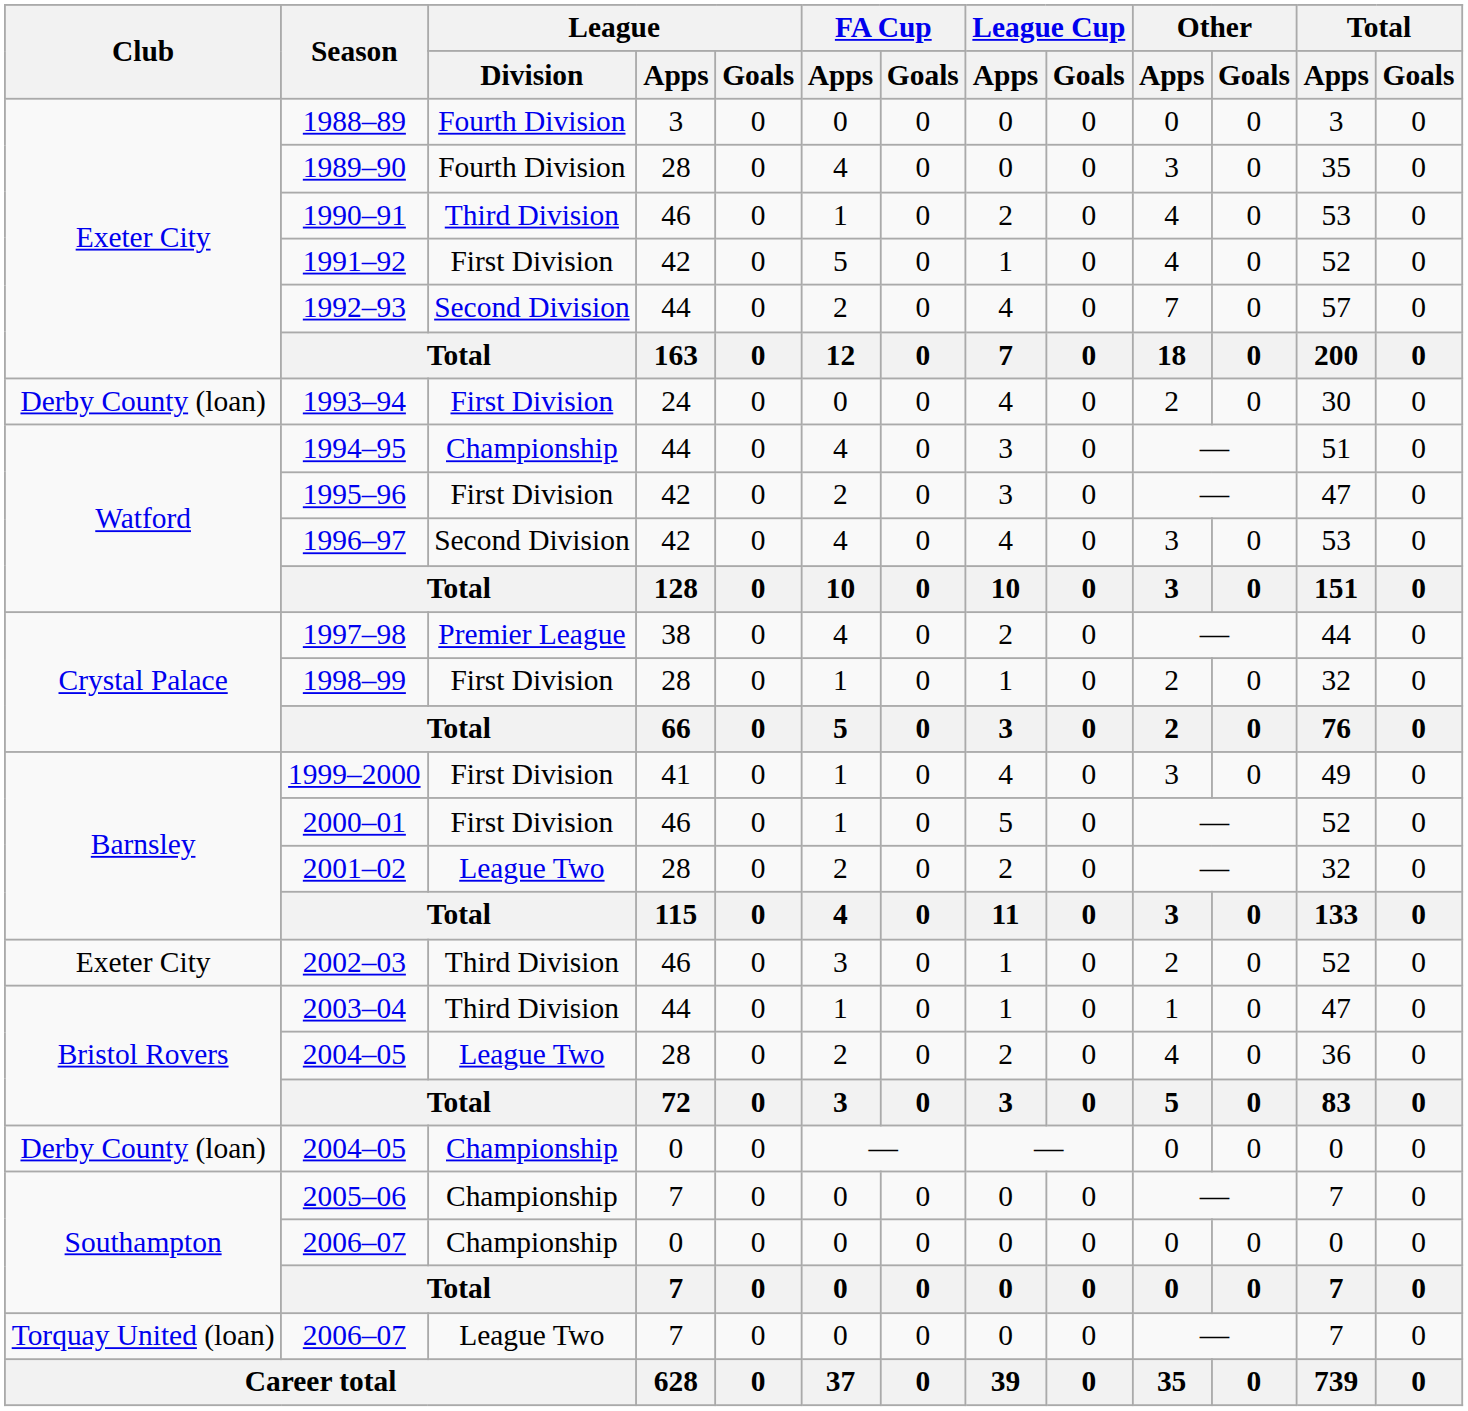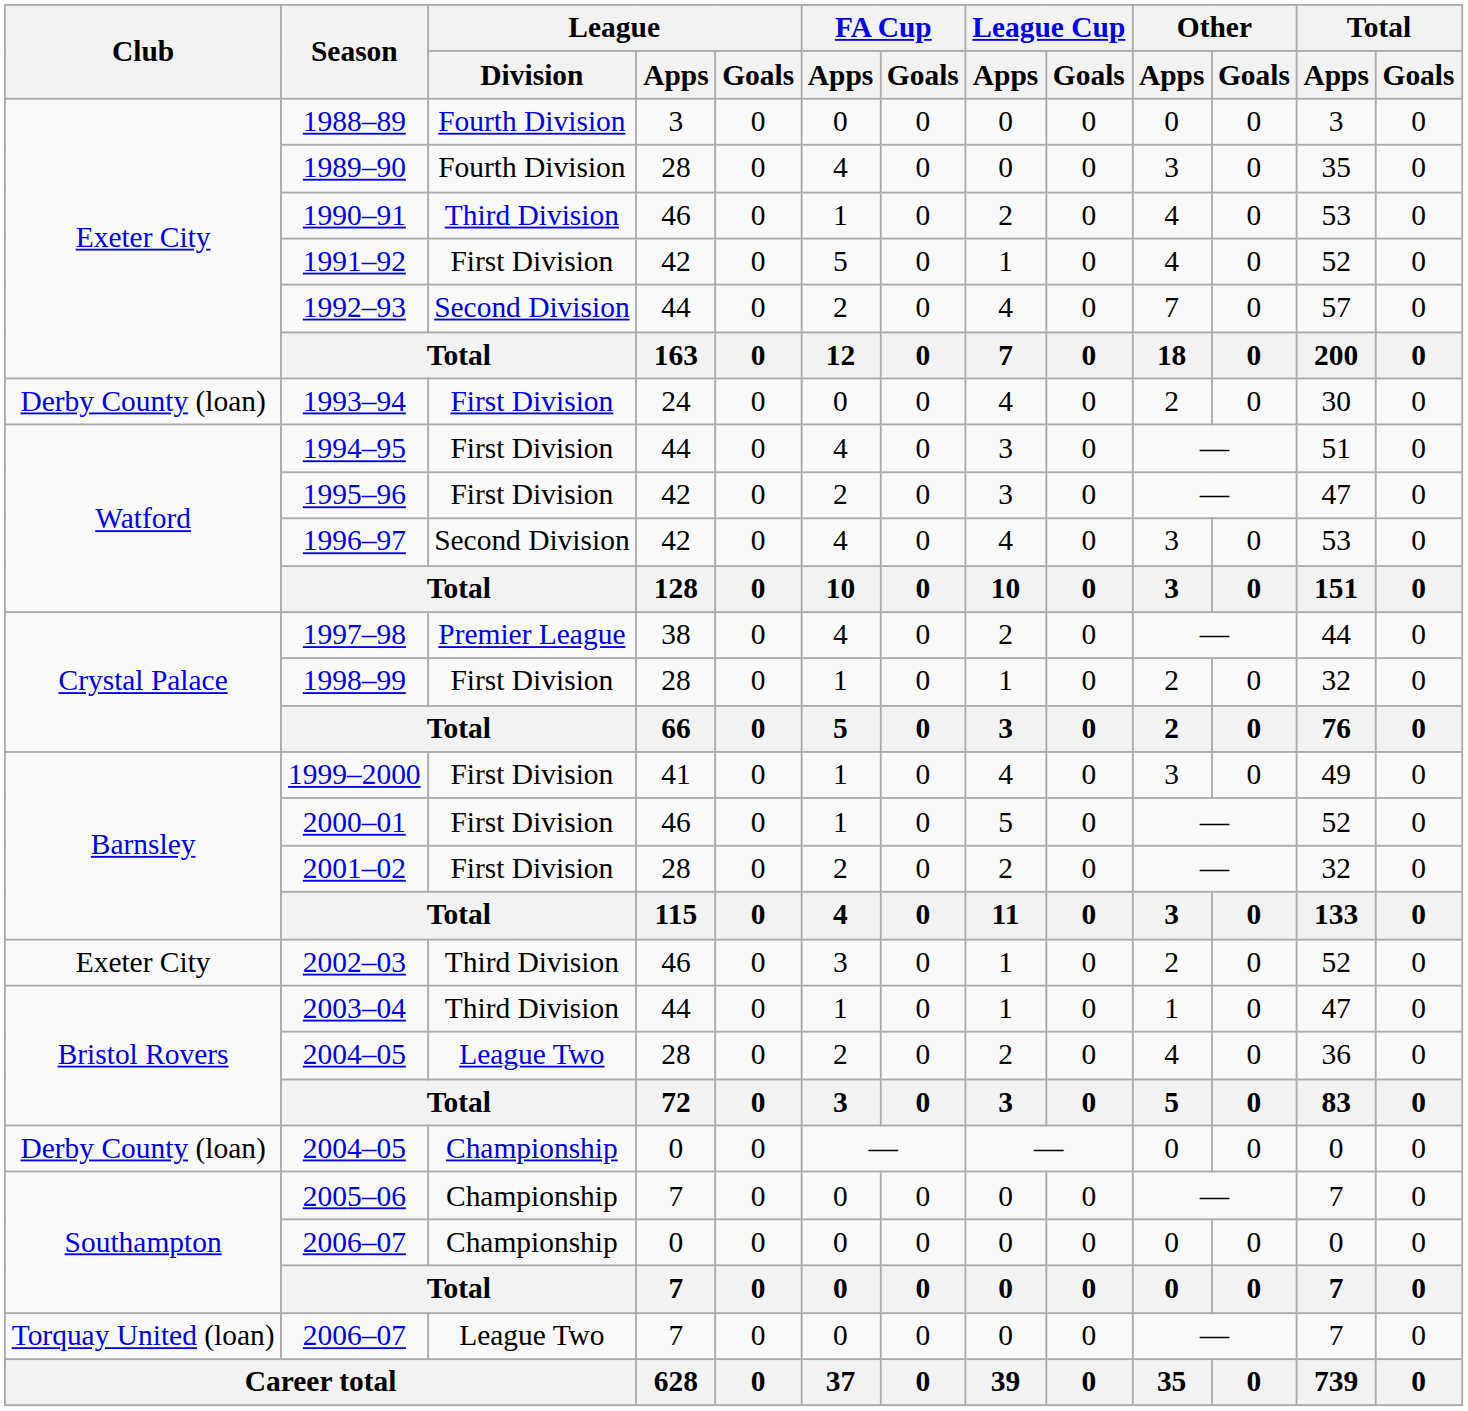1994–95 | League / Division: Championship -> First Division
2001–02 | League / Division: League Two -> First Division
